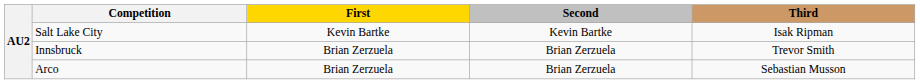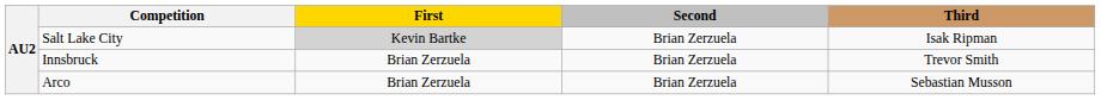Salt Lake City | First: no background -> lightgrey background
Salt Lake City | Second: Kevin Bartke -> Brian Zerzuela
